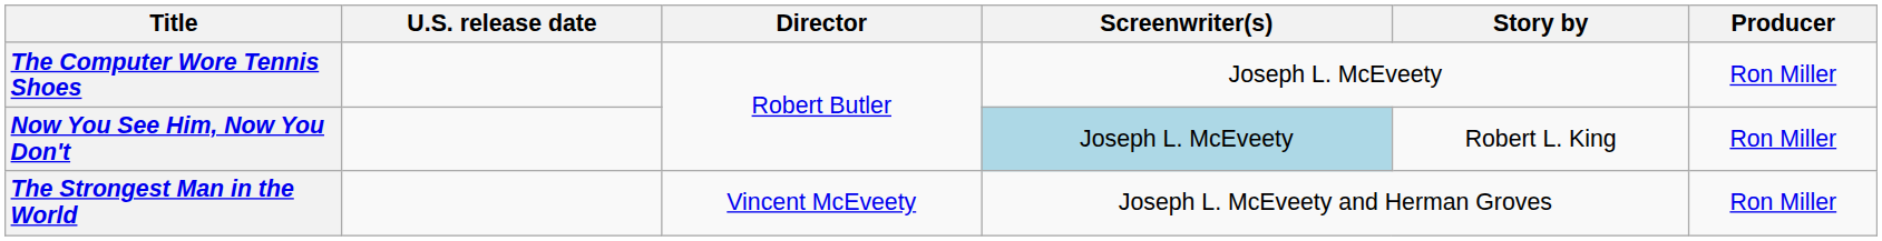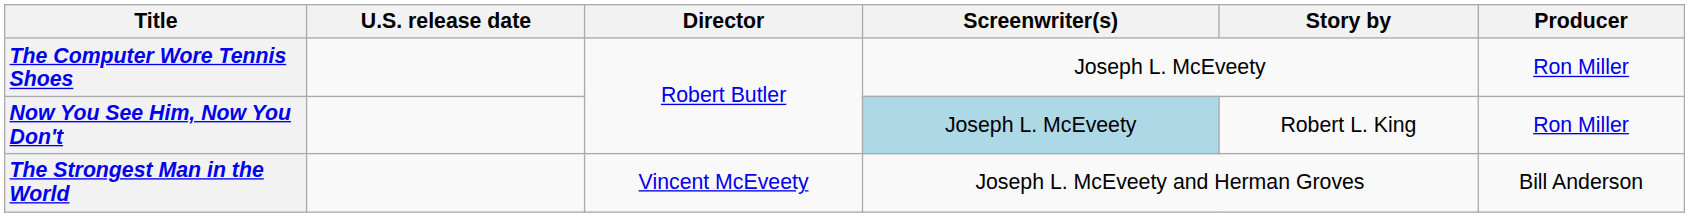The Strongest Man in the World | Producer: Ron Miller -> Bill Anderson
